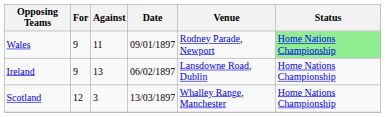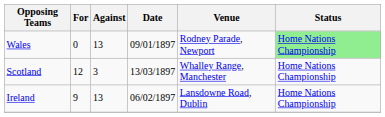Wales | For: 9 -> 0
Wales | Against: 11 -> 13
rows swapped: Ireland <-> Scotland
